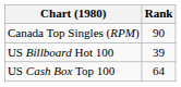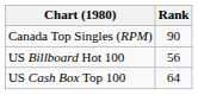US Billboard Hot 100 | Rank: 39 -> 56
